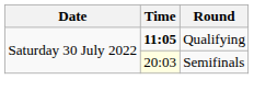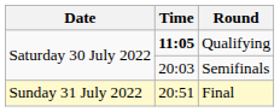Semifinals | Time: lightyellow background -> no background
+ row: Sunday 31 July 2022 | 20:51 | Final
